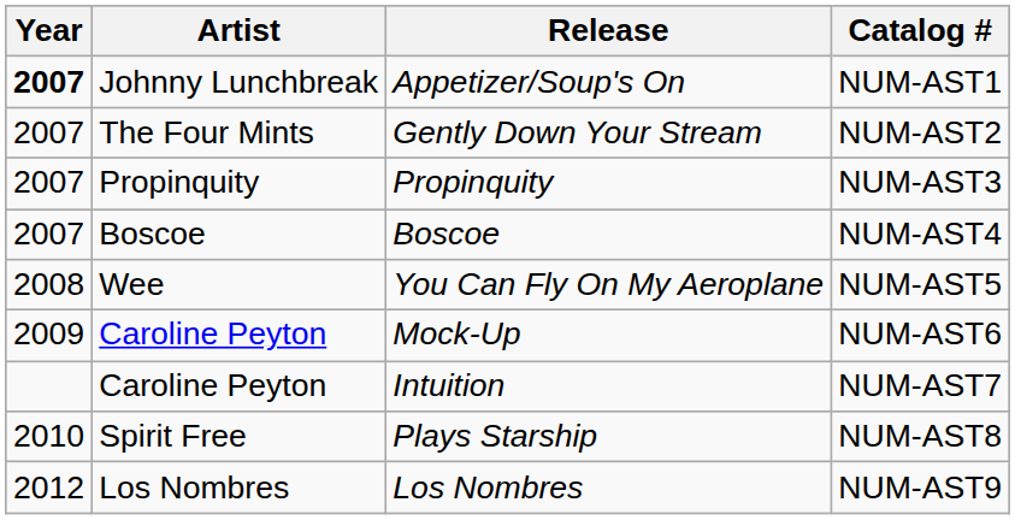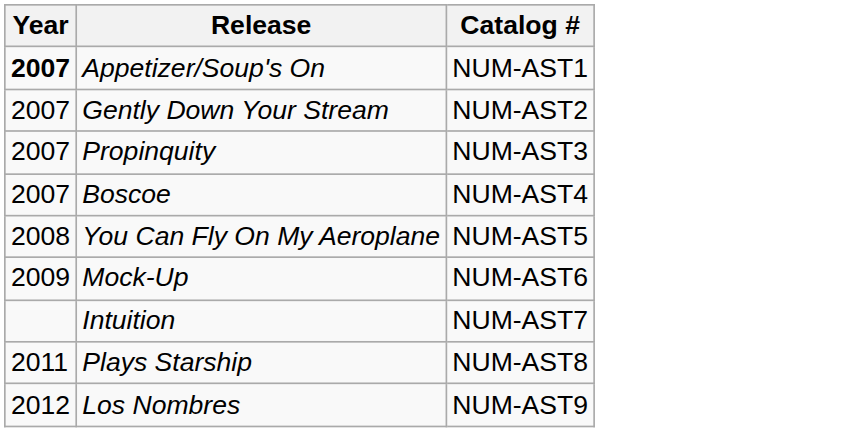- column: Artist | Johnny Lunchbreak | The Four Mints | Propinquity | Boscoe | Wee | Caroline Peyton | Caroline Peyton | Spirit Free | Los Nombres
Plays Starship | Year: 2010 -> 2011
